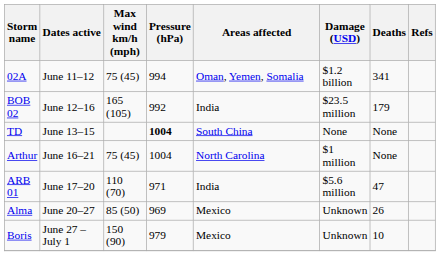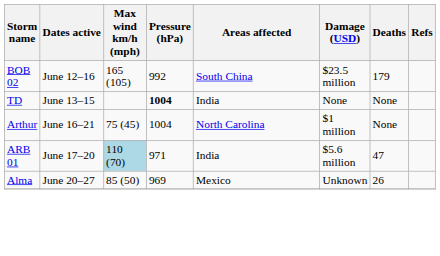- row: 02A | June 11–12 | 75 (45) | 994 | Oman, Yemen, Somalia | $1.2 billion | 341
BOB 02 | Areas affected: India -> South China
TD | Areas affected: South China -> India
ARB 01 | Max wind km/h (mph): no background -> lightblue background
- row: Boris | June 27 – July 1 | 150 (90) | 979 | Mexico | Unknown | 10
